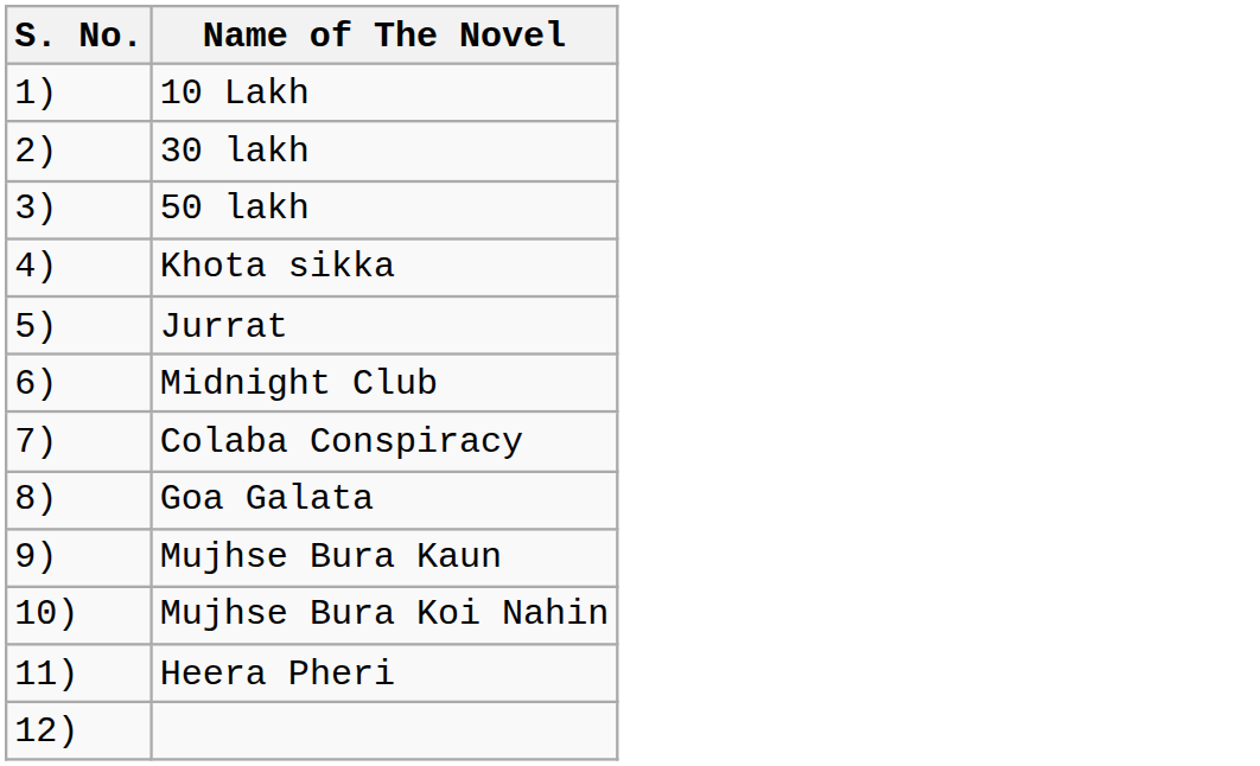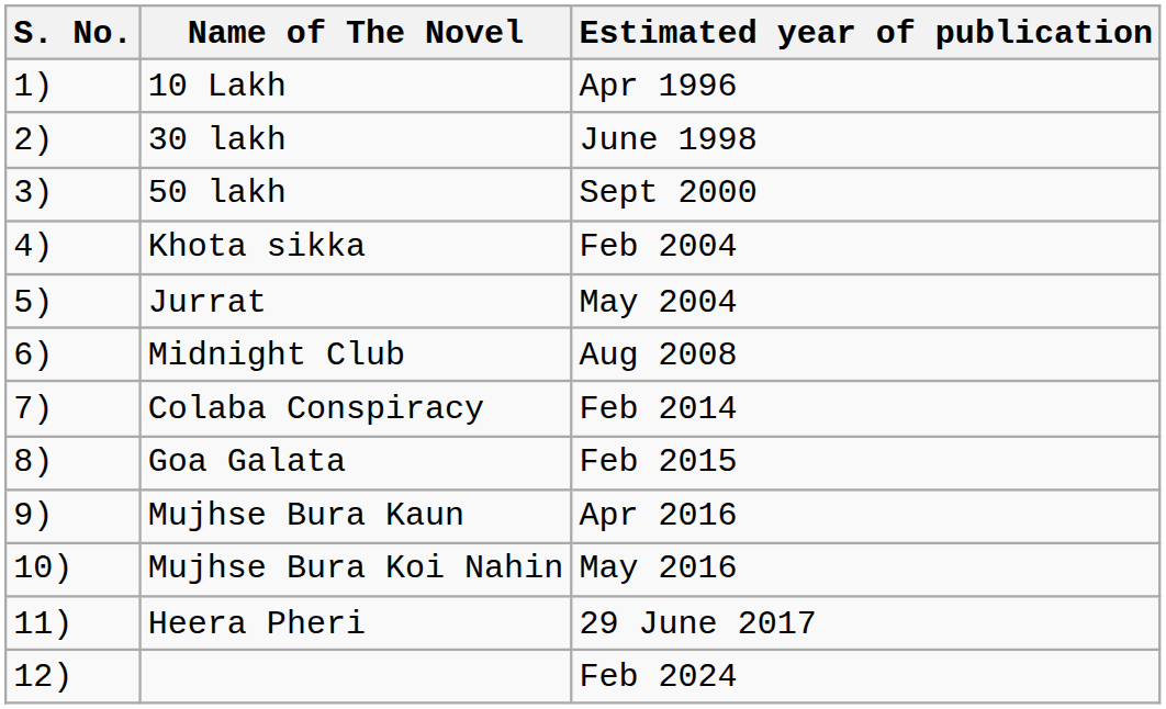+ column: Estimated year of publication | Apr 1996 | June 1998 | Sept 2000 | Feb 2004 | May 2004 | Aug 2008 | Feb 2014 | Feb 2015 | Apr 2016 | May 2016 | 29 June 2017 | Feb 2024
